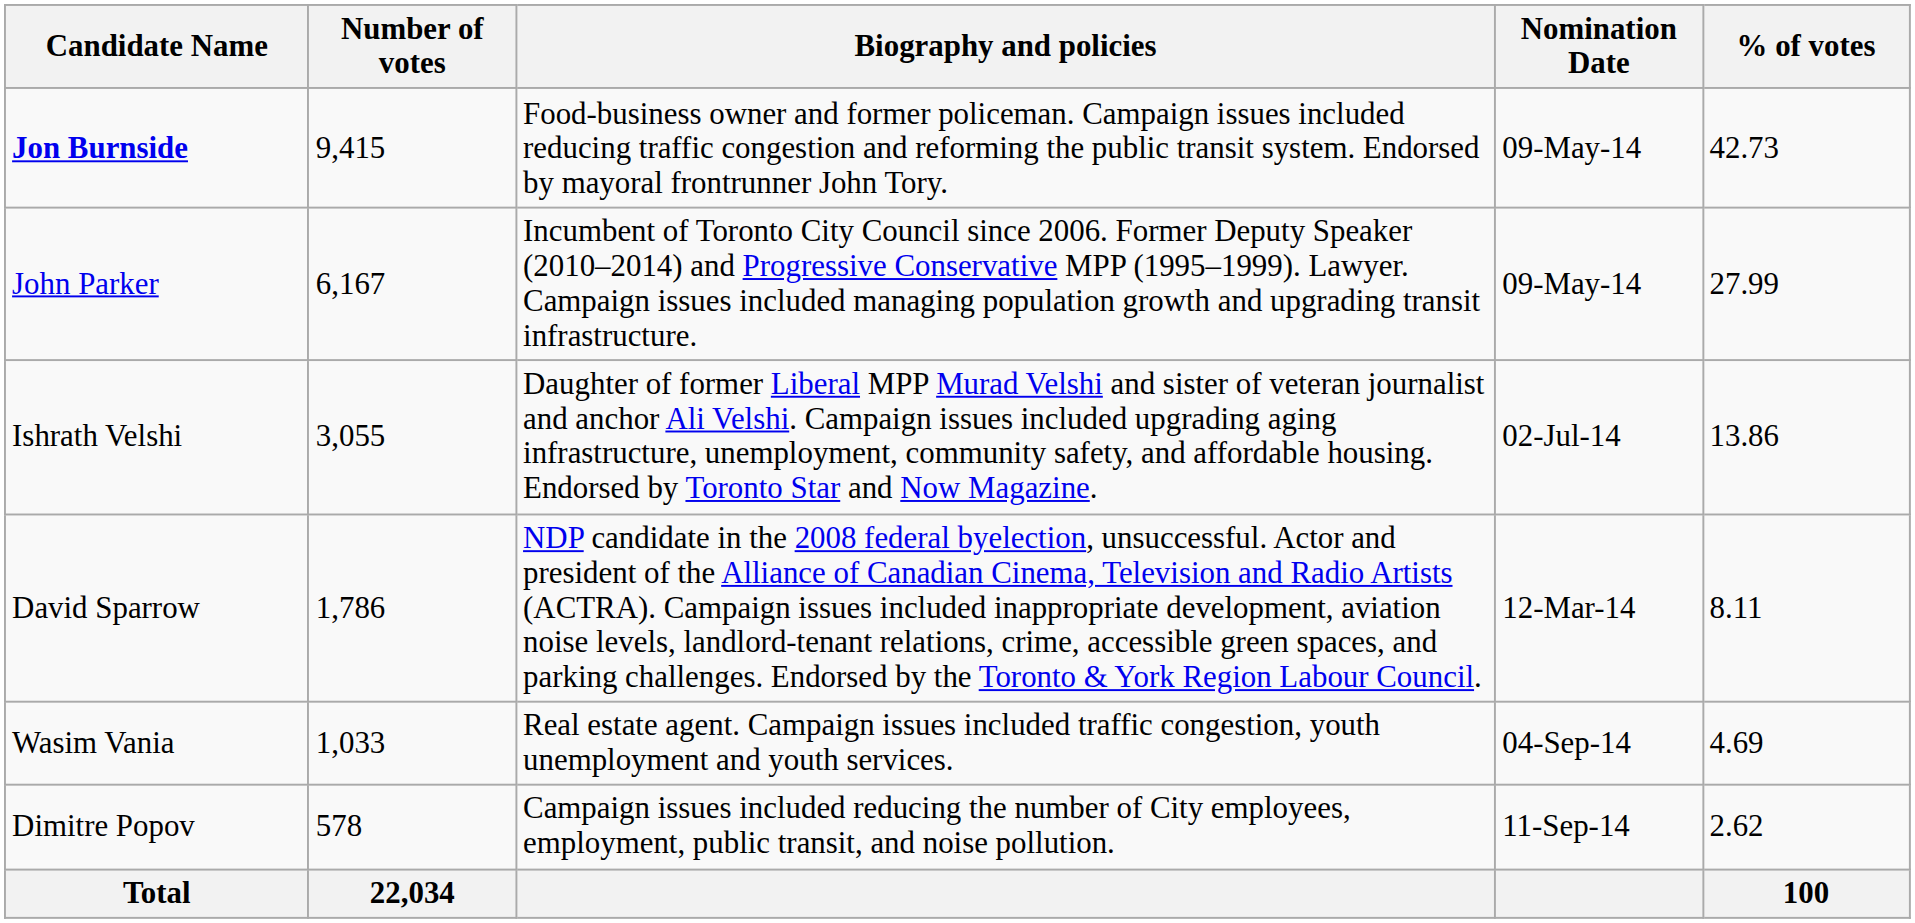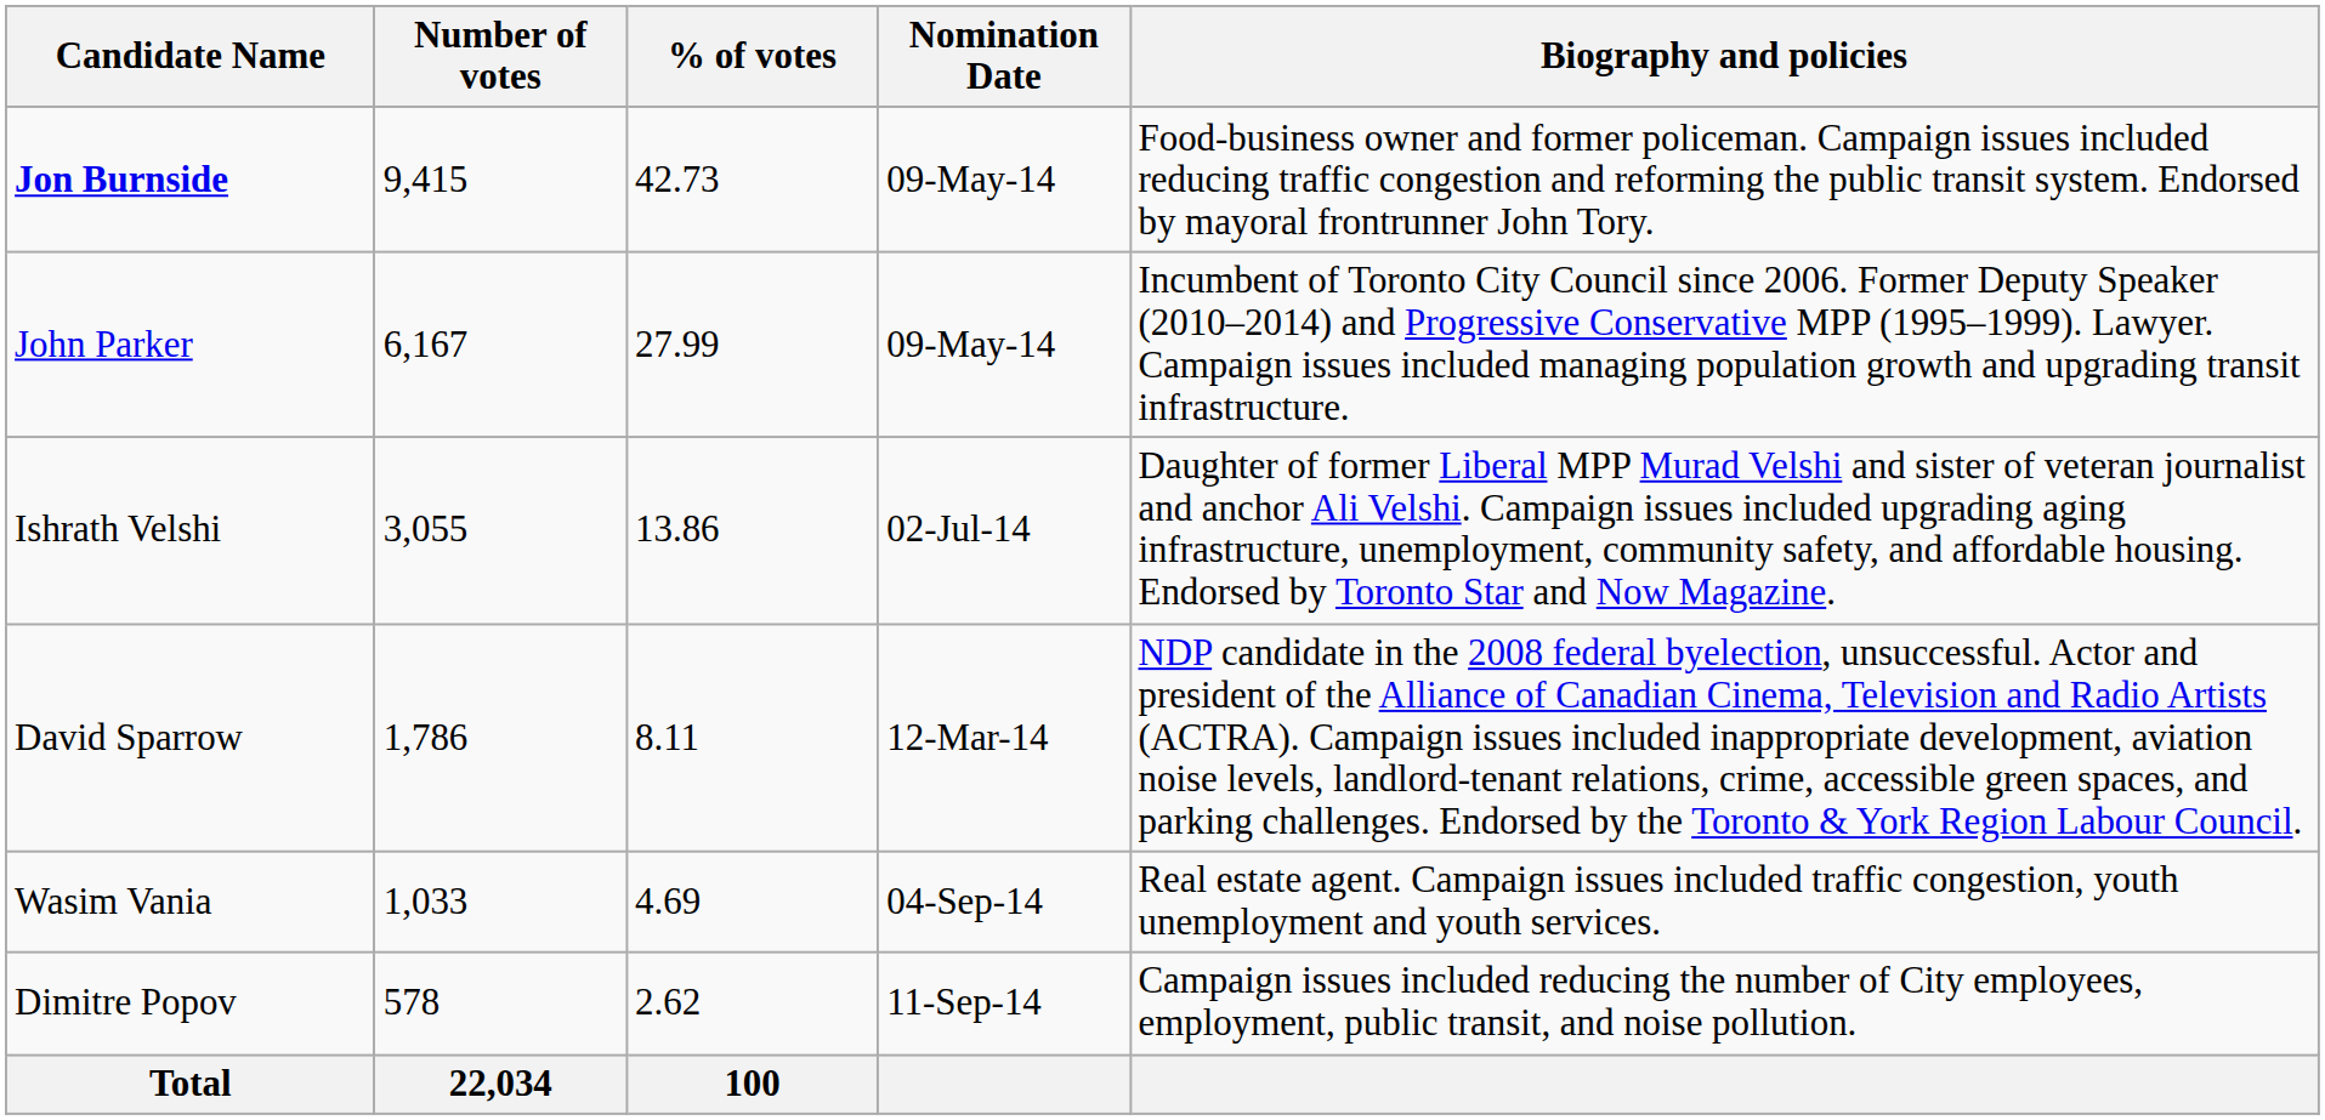columns swapped: % of votes <-> Biography and policies
